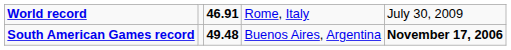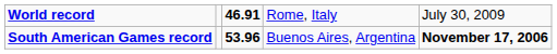South American Games record | column 3: 49.48 -> 53.96
